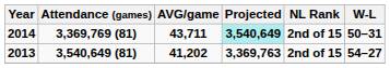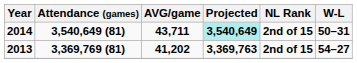2014 | Attendance (games): 3,369,769 (81) -> 3,540,649 (81)
2013 | Attendance (games): 3,540,649 (81) -> 3,369,769 (81)
